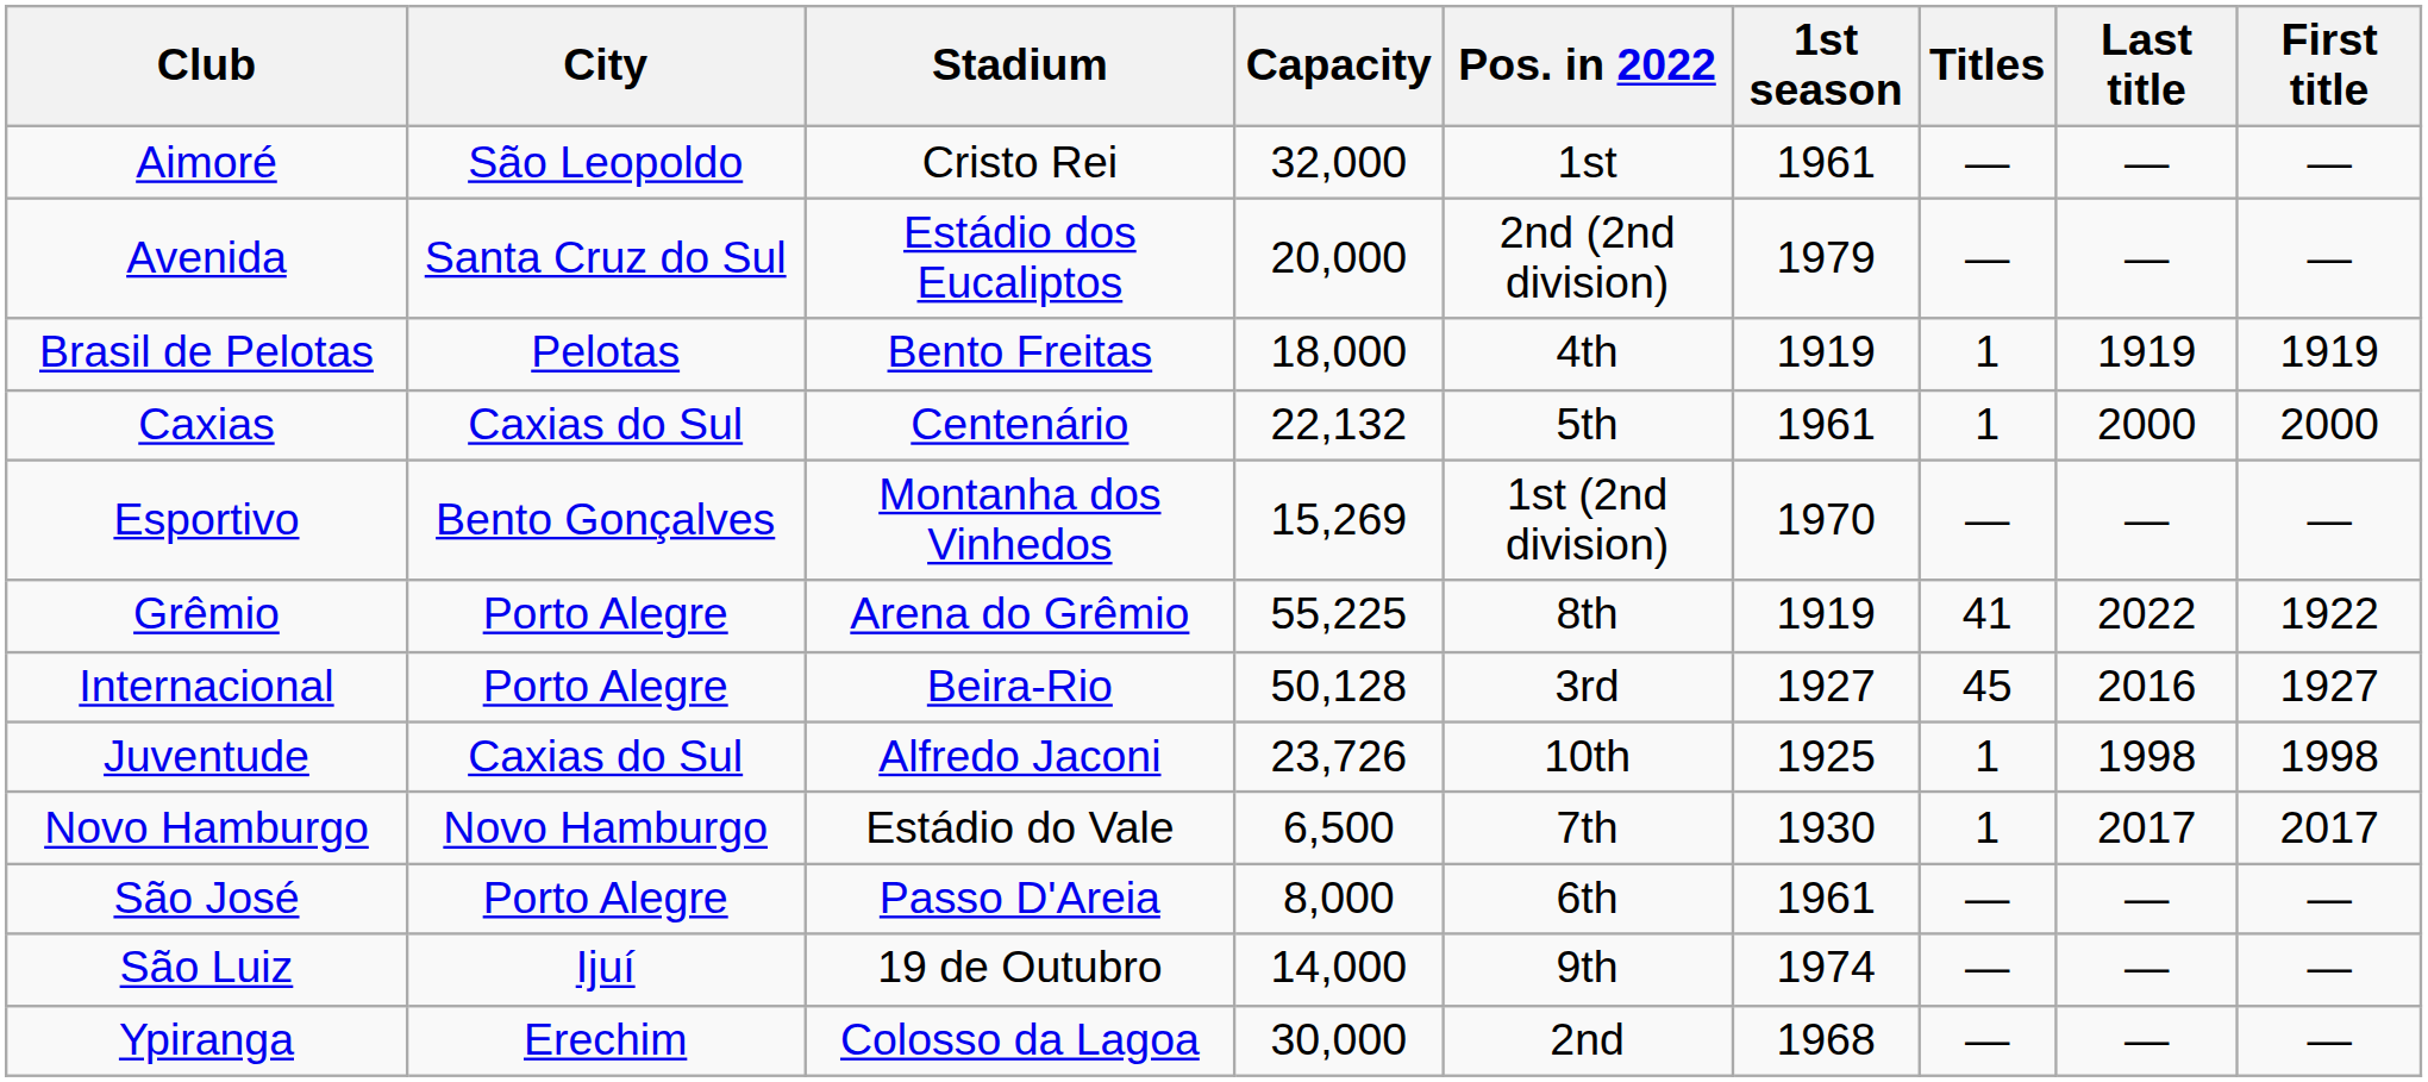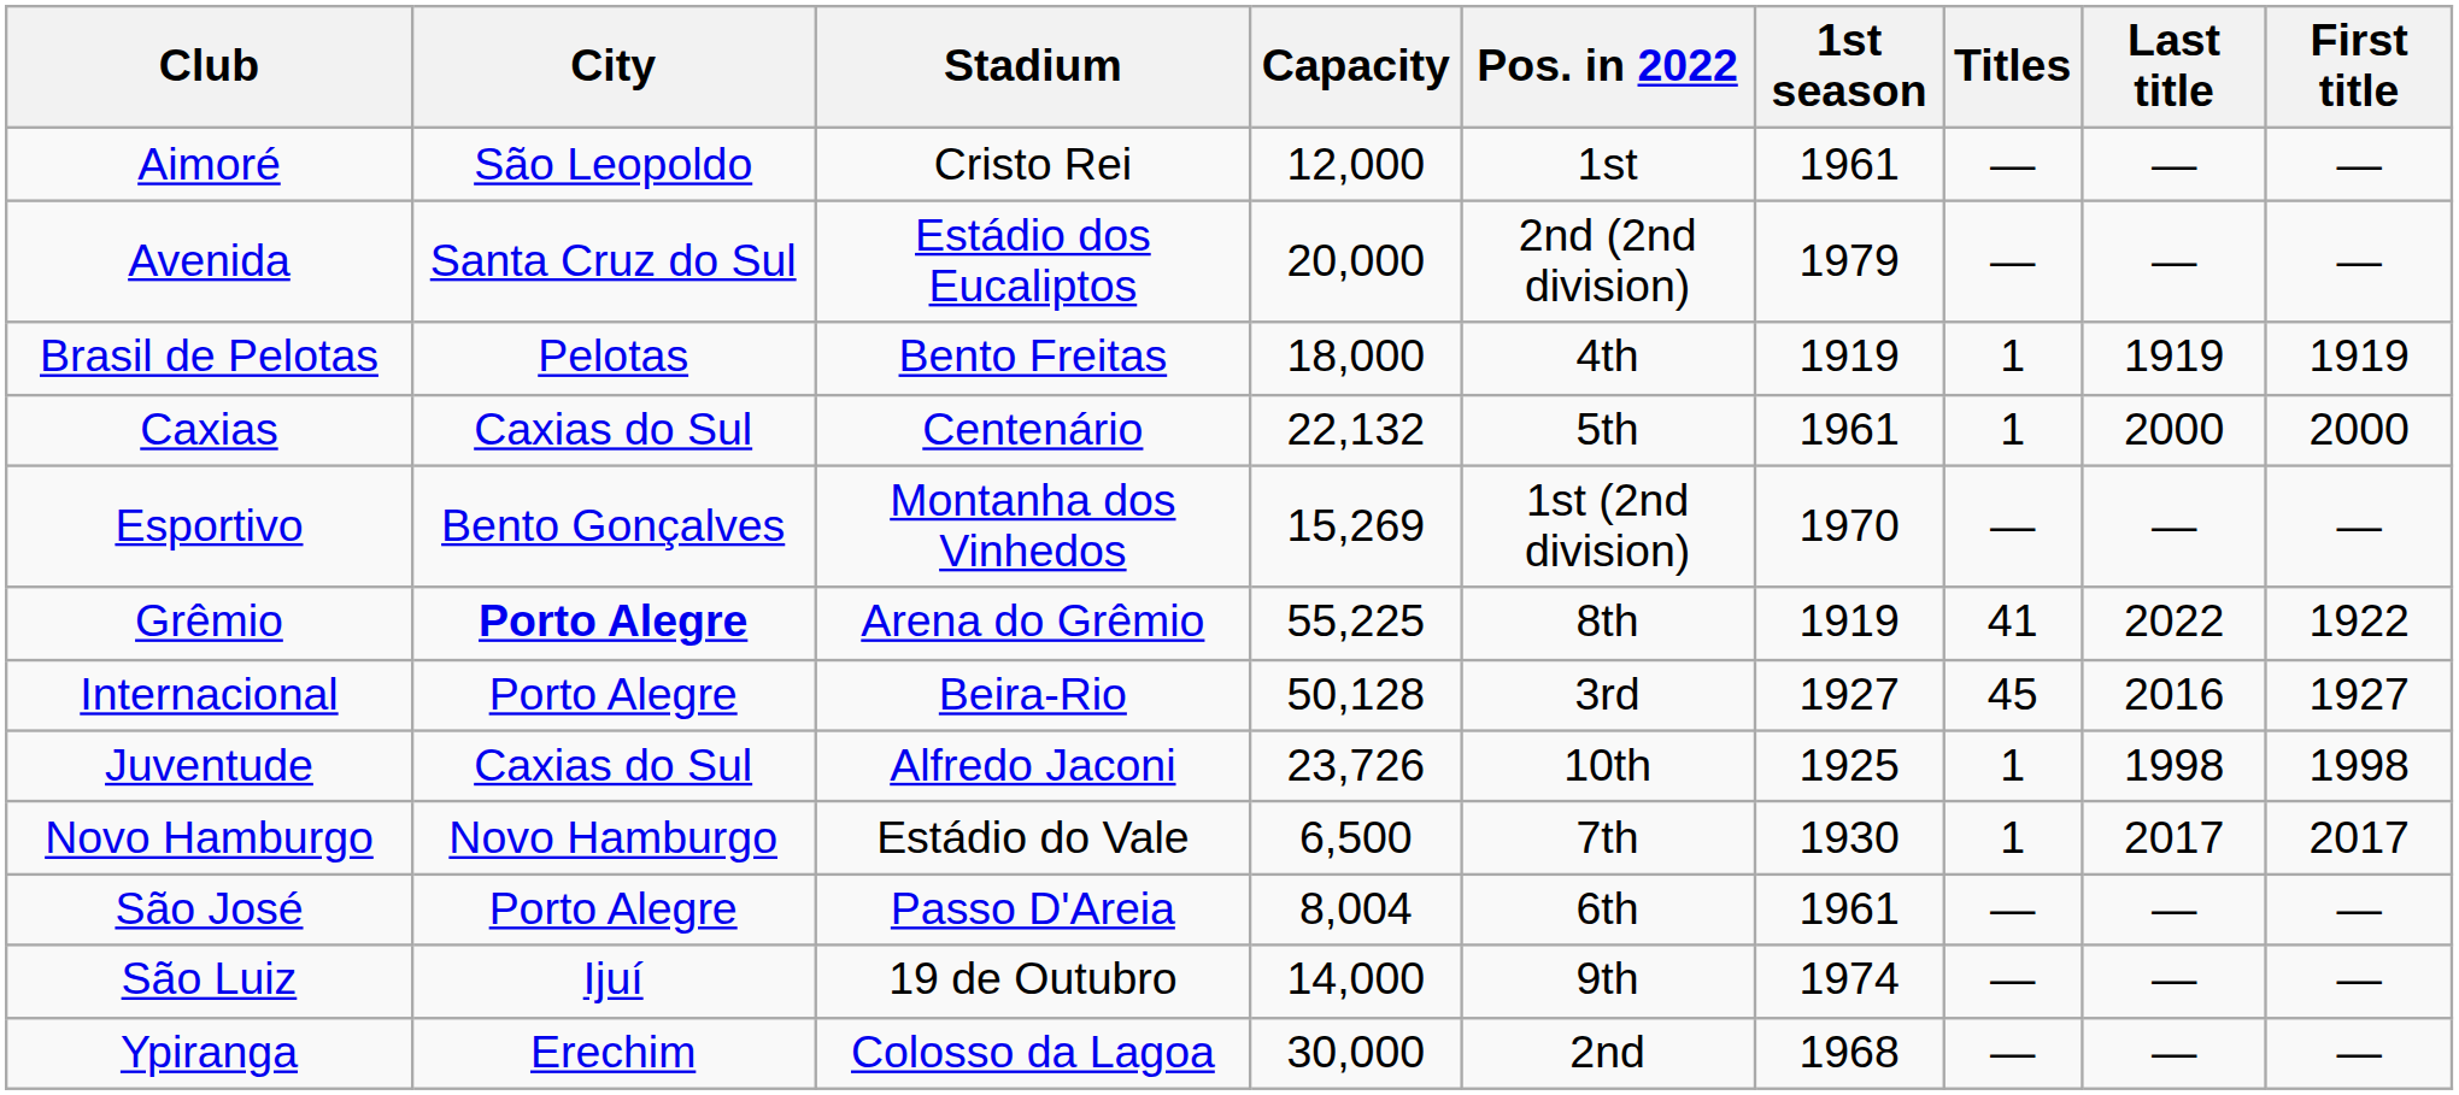Aimoré | Capacity: 32,000 -> 12,000
Grêmio | City: normal -> bold
São José | Capacity: 8,000 -> 8,004
